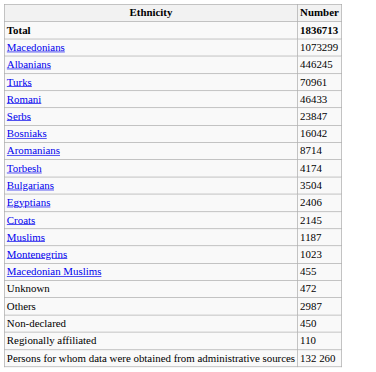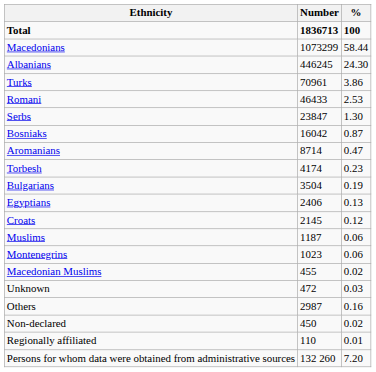+ column: % | 100 | 58.44 | 24.30 | 3.86 | 2.53 | 1.30 | 0.87 | 0.47 | 0.23 | 0.19 | 0.13 | 0.12 | 0.06 | 0.06 | 0.02 | 0.03 | 0.16 | 0.02 | 0.01 | 7.20
